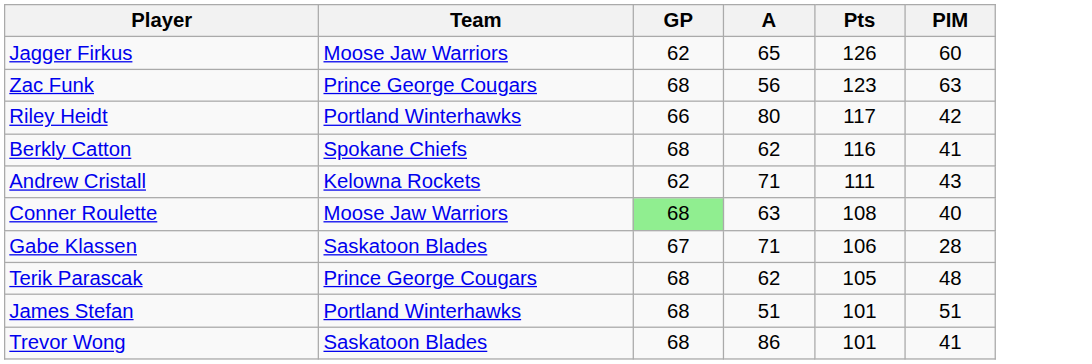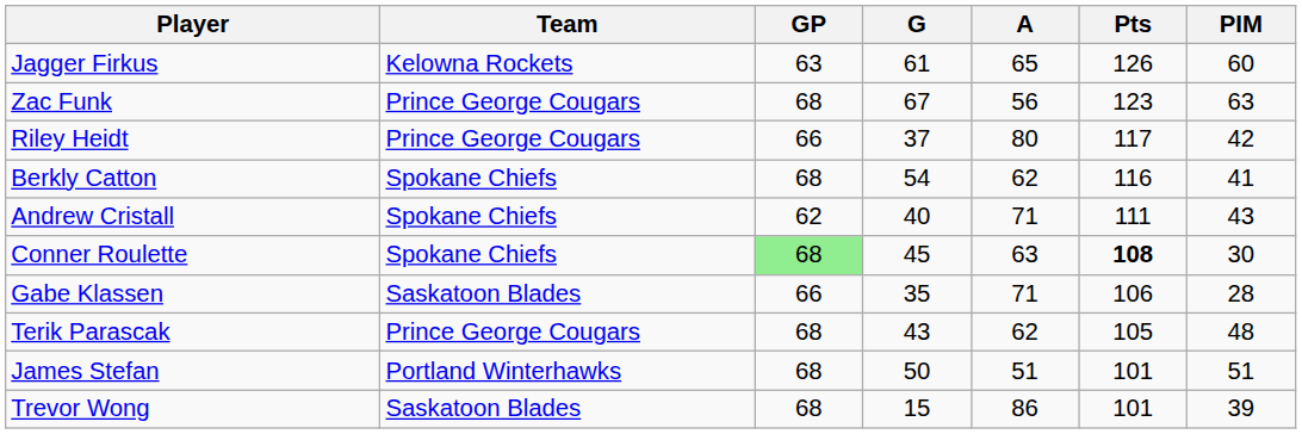+ column: G | 61 | 67 | 37 | 54 | 40 | 45 | 35 | 43 | 50 | 15
Jagger Firkus | Team: Moose Jaw Warriors -> Kelowna Rockets
Jagger Firkus | GP: 62 -> 63
Riley Heidt | Team: Portland Winterhawks -> Prince George Cougars
Andrew Cristall | Team: Kelowna Rockets -> Spokane Chiefs
Conner Roulette | Team: Moose Jaw Warriors -> Spokane Chiefs
Conner Roulette | Pts: normal -> bold
Conner Roulette | PIM: 40 -> 30
Gabe Klassen | GP: 67 -> 66
Trevor Wong | PIM: 41 -> 39
